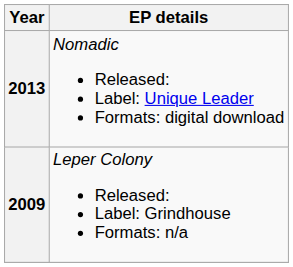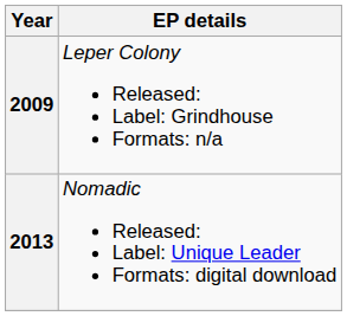rows swapped: 2009 <-> 2013
